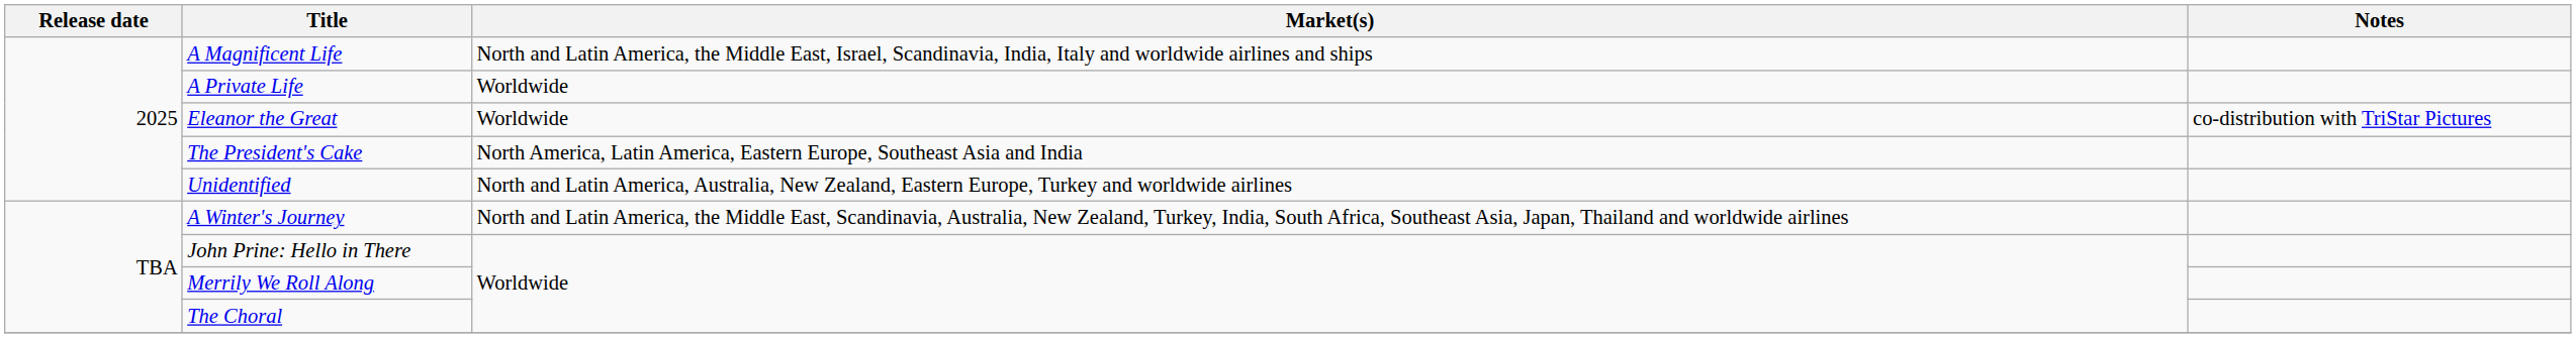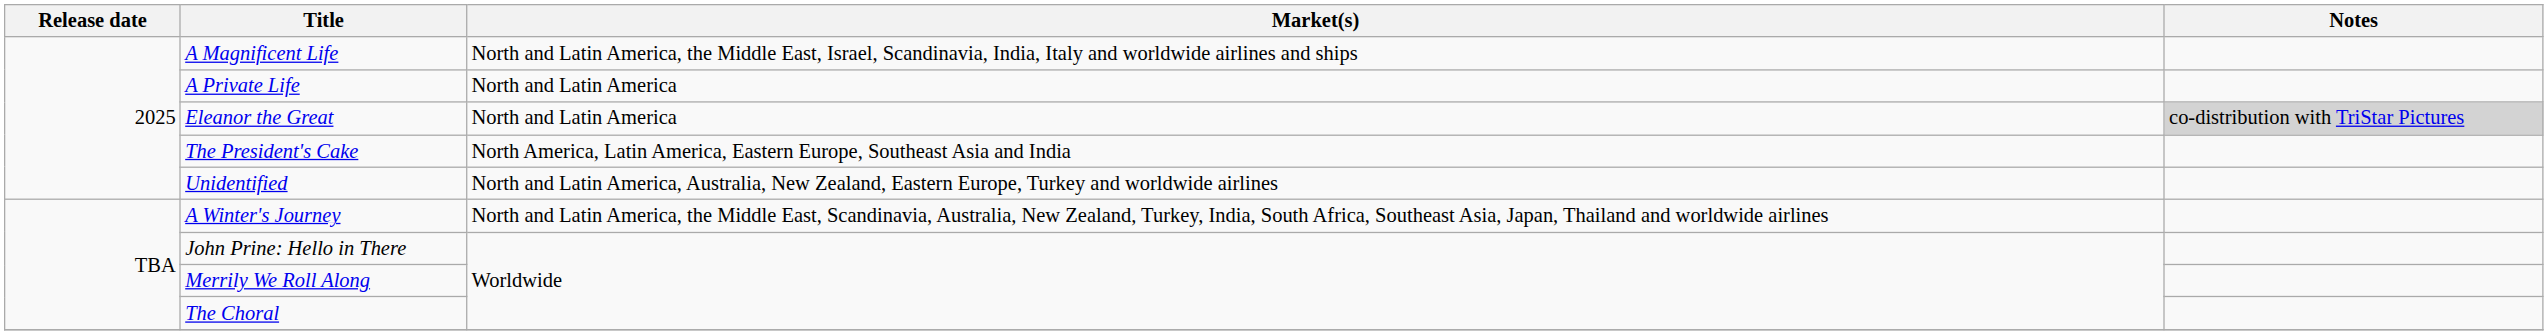A Private Life | Market(s): Worldwide -> North and Latin America
Eleanor the Great | Market(s): Worldwide -> North and Latin America
Eleanor the Great | Notes: no background -> lightgrey background
